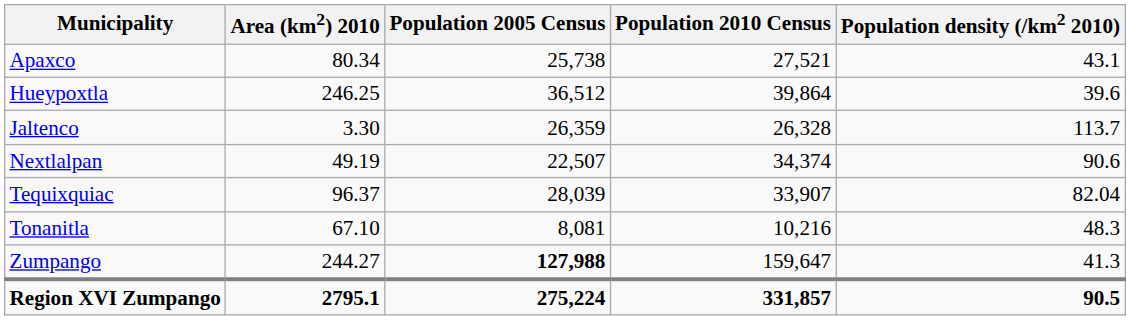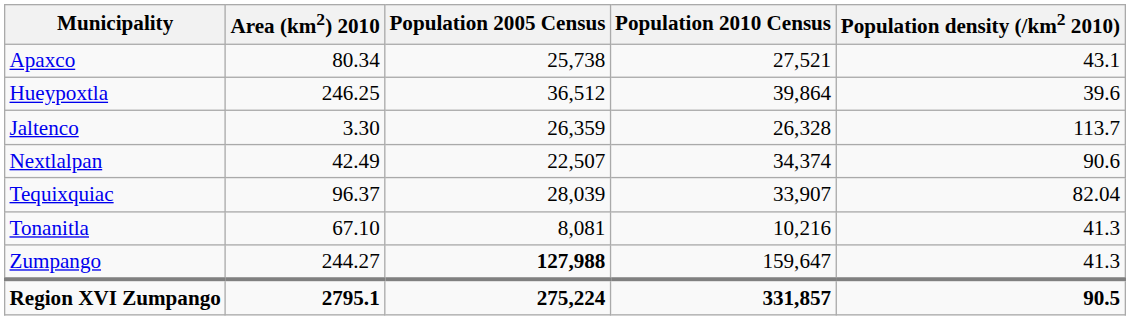Nextlalpan | Area (km2) 2010: 49.19 -> 42.49
Tonanitla | Population density (/km2 2010): 48.3 -> 41.3
